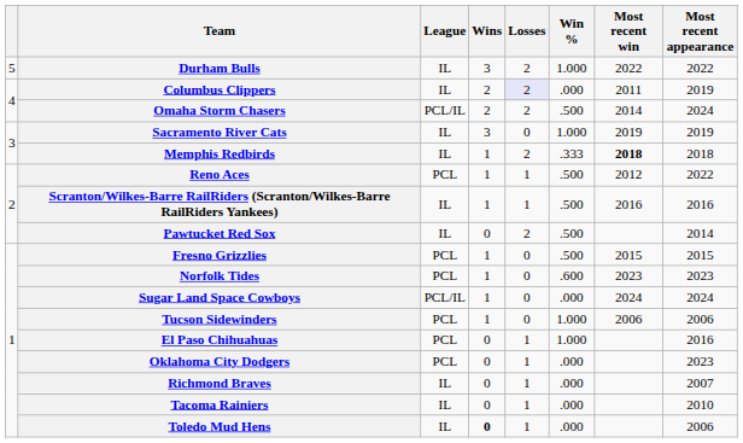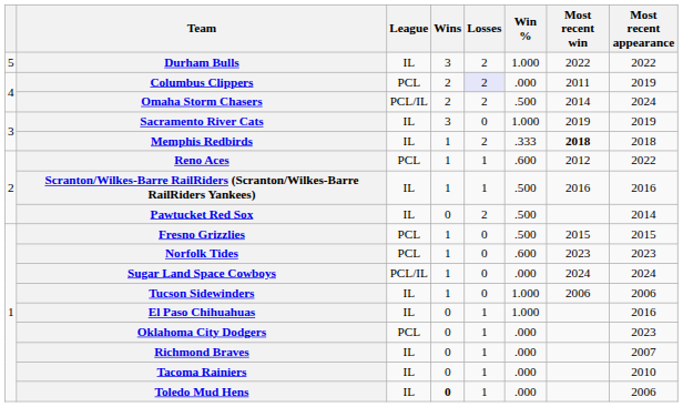Columbus Clippers | League: IL -> PCL
Reno Aces | Win %: .500 -> .600
Tucson Sidewinders | League: PCL -> IL
El Paso Chihuahuas | League: PCL -> IL
